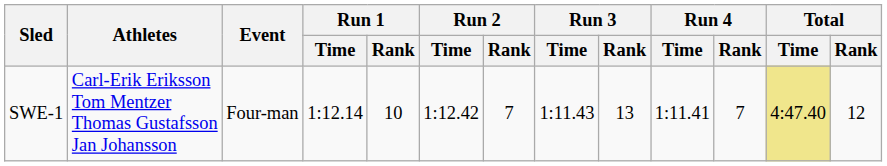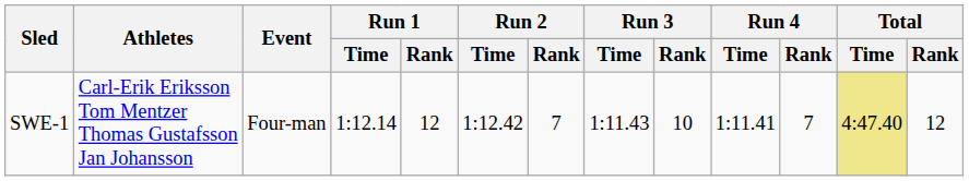SWE-1 | Run 1 / Rank: 10 -> 12
SWE-1 | Run 3 / Rank: 13 -> 10
